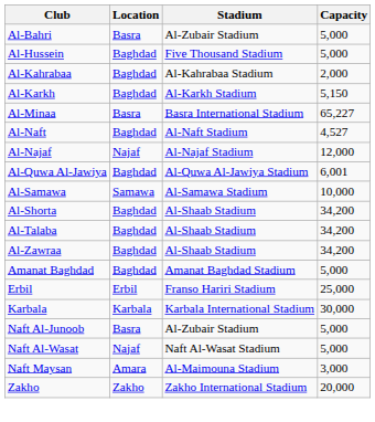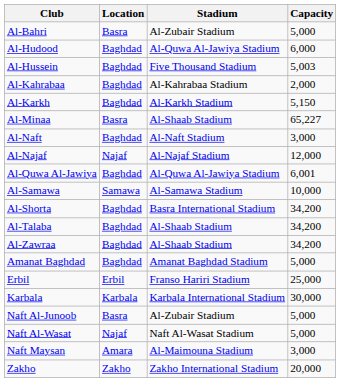+ row: Al-Hudood | Baghdad | Al-Quwa Al-Jawiya Stadium | 6,000
Al-Hussein | Capacity: 5,000 -> 5,003
Al-Minaa | Stadium: Basra International Stadium -> Al-Shaab Stadium
Al-Naft | Capacity: 4,527 -> 3,000
Al-Shorta | Stadium: Al-Shaab Stadium -> Basra International Stadium
